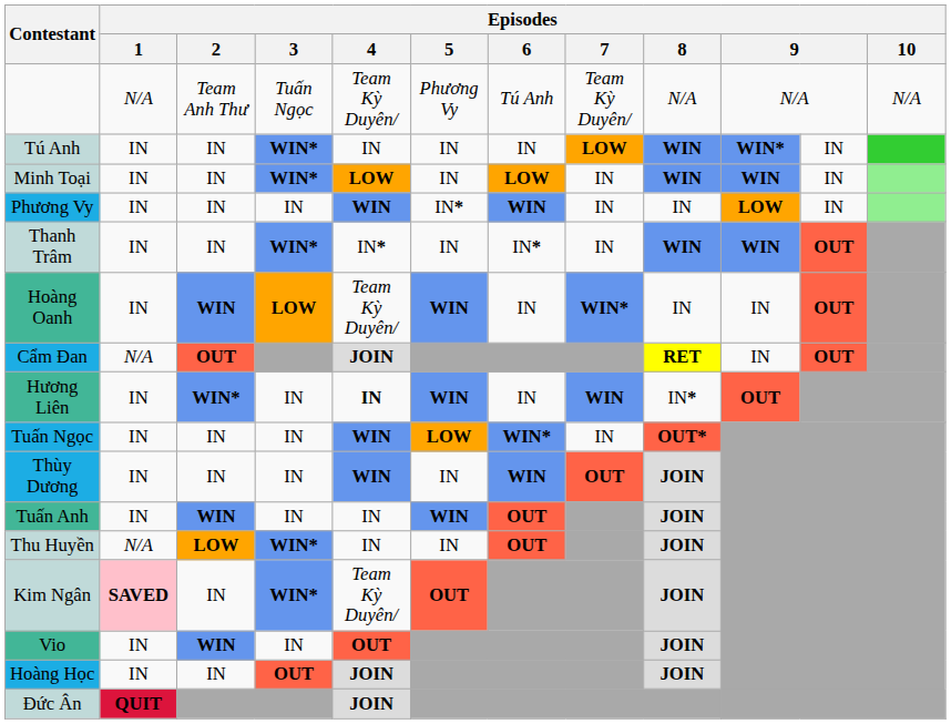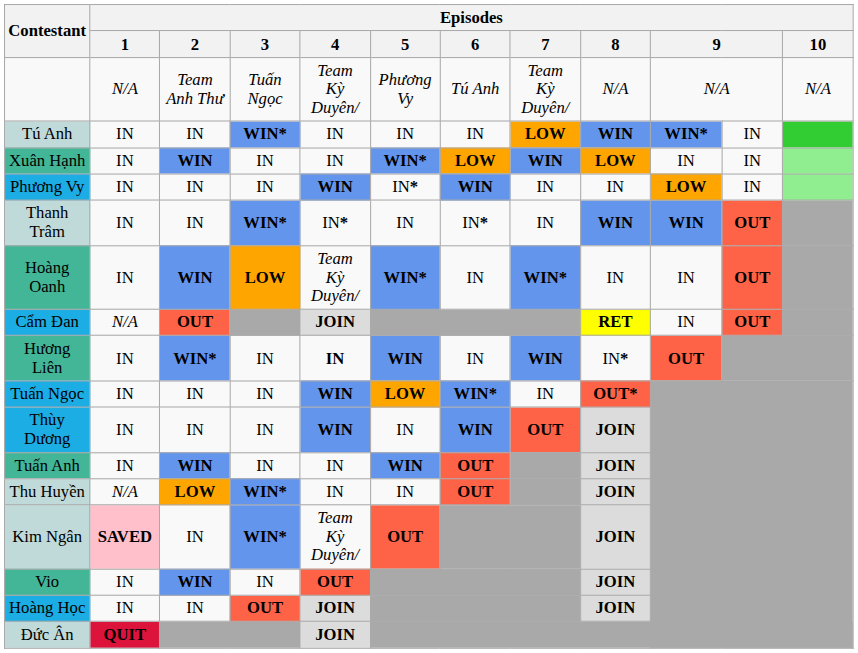+ row: Xuân Hạnh | IN | WIN | IN | IN | WIN* | LOW | WIN | LOW | IN | IN
- row: Minh Toại | IN | IN | WIN* | LOW | IN | LOW | IN | WIN | WIN | IN
Hoàng Oanh | Episodes / 5: WIN -> WIN*
